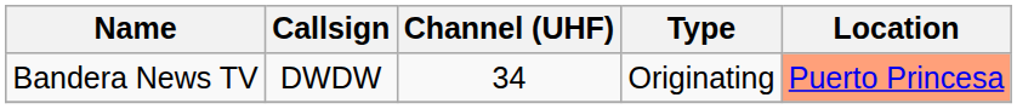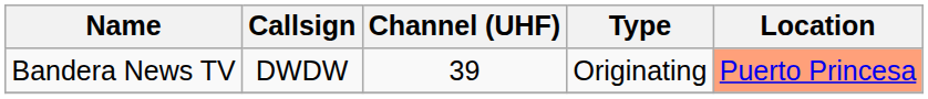Bandera News TV | Channel (UHF): 34 -> 39
